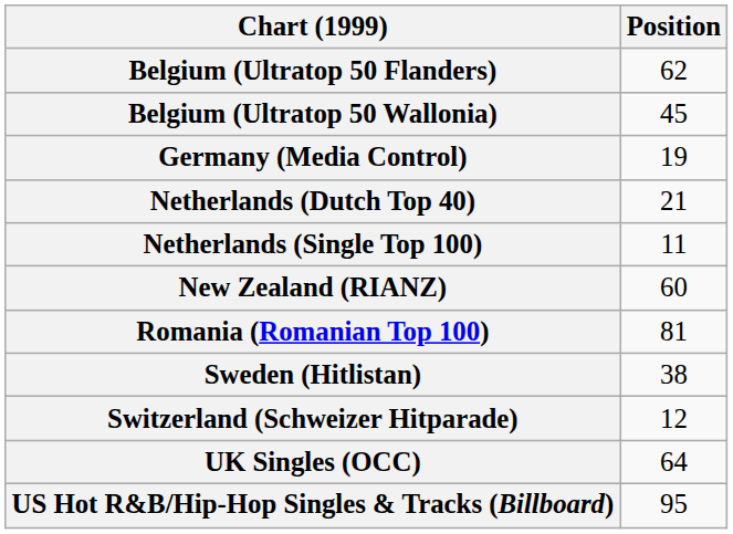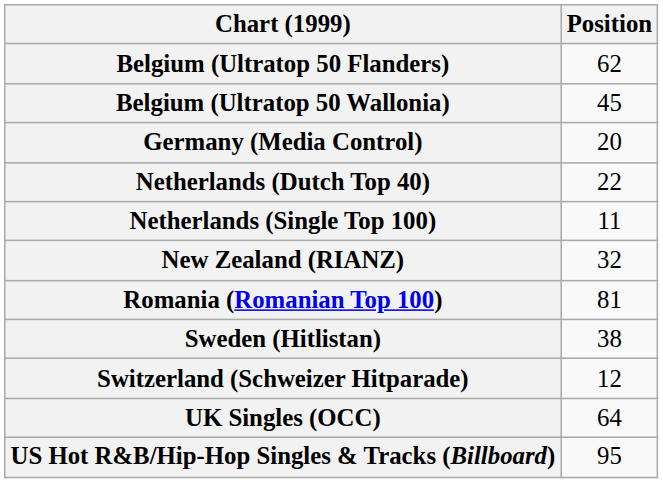Germany (Media Control) | Position: 19 -> 20
Netherlands (Dutch Top 40) | Position: 21 -> 22
New Zealand (RIANZ) | Position: 60 -> 32
